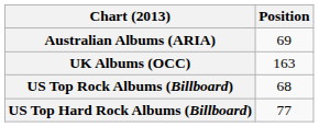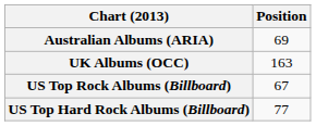US Top Rock Albums (Billboard) | Position: 68 -> 67
